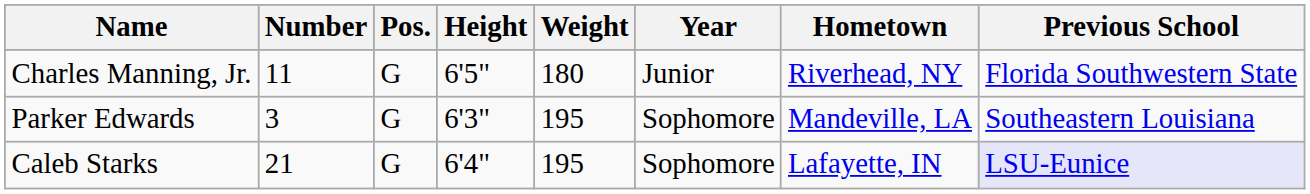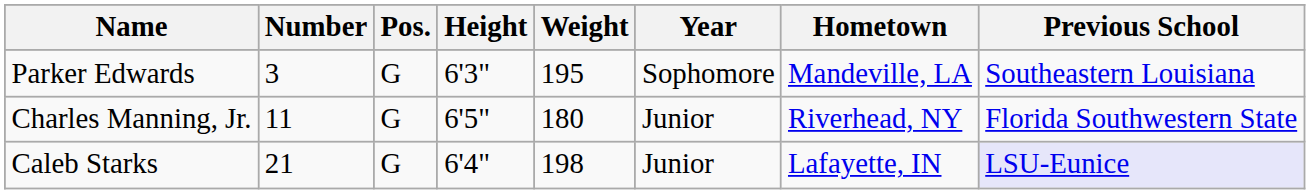rows swapped: Parker Edwards <-> Charles Manning, Jr.
Caleb Starks | Weight: 195 -> 198
Caleb Starks | Year: Sophomore -> Junior
